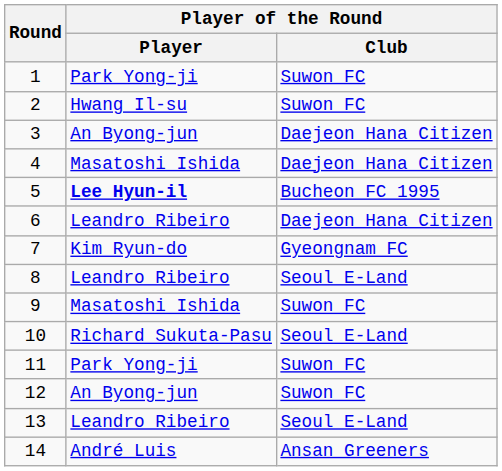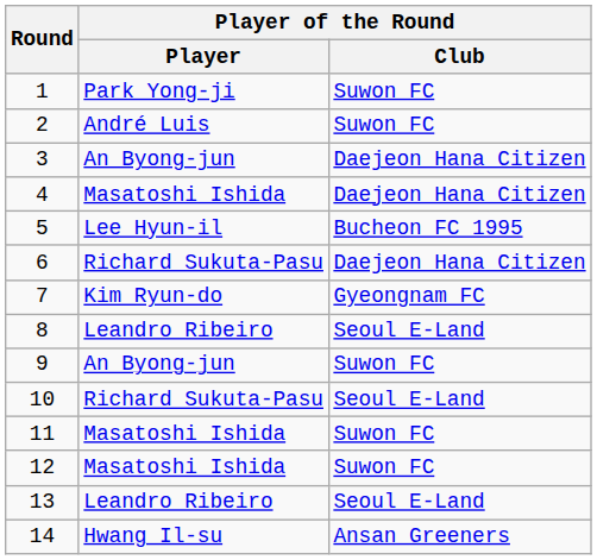2 | Player of the Round / Player: Hwang Il-su -> André Luis
5 | Player of the Round / Player: bold -> normal
6 | Player of the Round / Player: Leandro Ribeiro -> Richard Sukuta-Pasu
9 | Player of the Round / Player: Masatoshi Ishida -> An Byong-jun
11 | Player of the Round / Player: Park Yong-ji -> Masatoshi Ishida
12 | Player of the Round / Player: An Byong-jun -> Masatoshi Ishida
14 | Player of the Round / Player: André Luis -> Hwang Il-su
